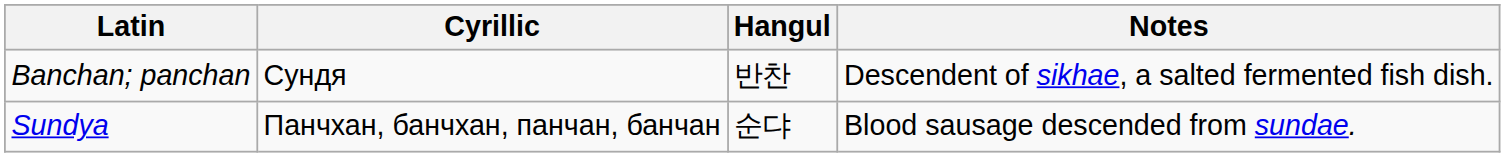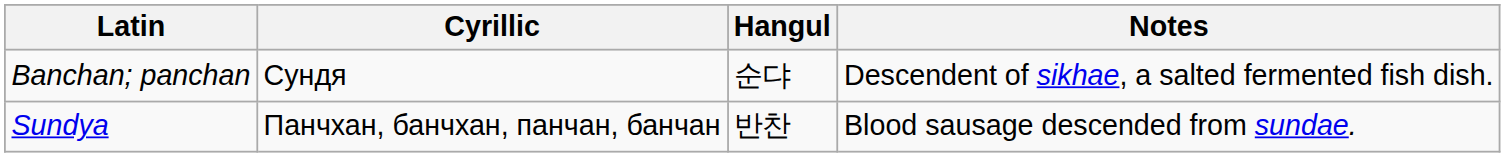Banchan; panchan | Hangul: 반찬 -> 순댜
Sundya | Hangul: 순댜 -> 반찬
